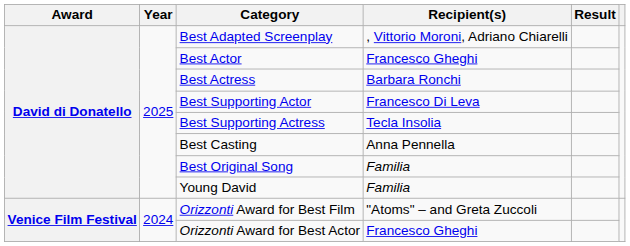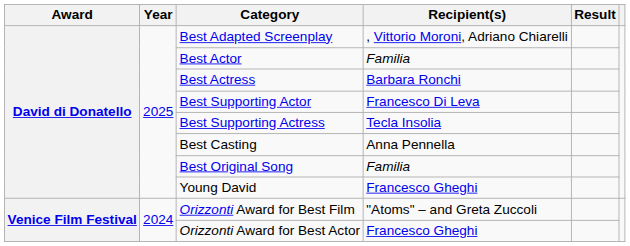Best Actor | Recipient(s): Francesco Gheghi -> Familia
Young David | Recipient(s): Familia -> Francesco Gheghi
